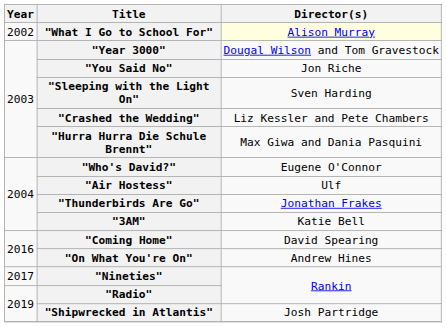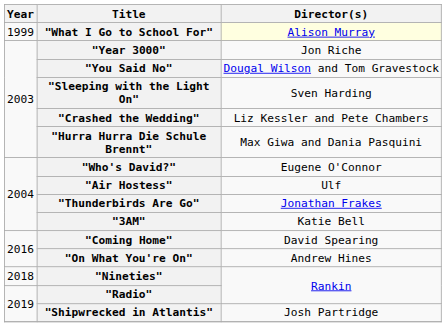"What I Go to School For" | Year: 2002 -> 1999
"Year 3000" | Director(s): Dougal Wilson and Tom Gravestock -> Jon Riche
"You Said No" | Director(s): Jon Riche -> Dougal Wilson and Tom Gravestock
"Nineties" | Year: 2017 -> 2018
